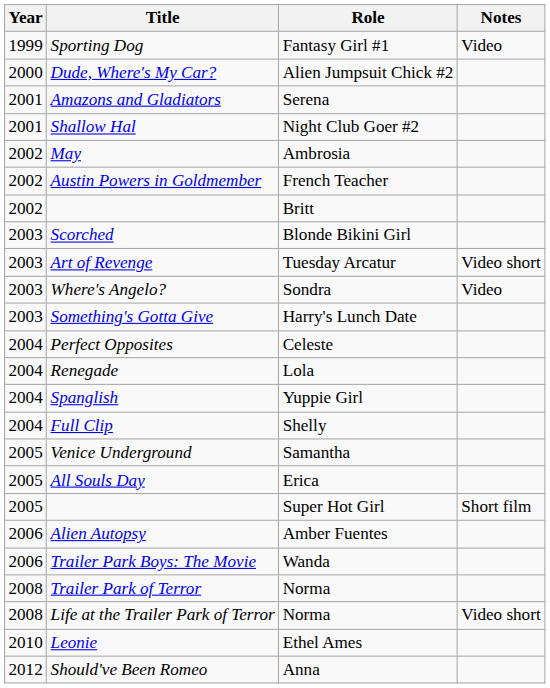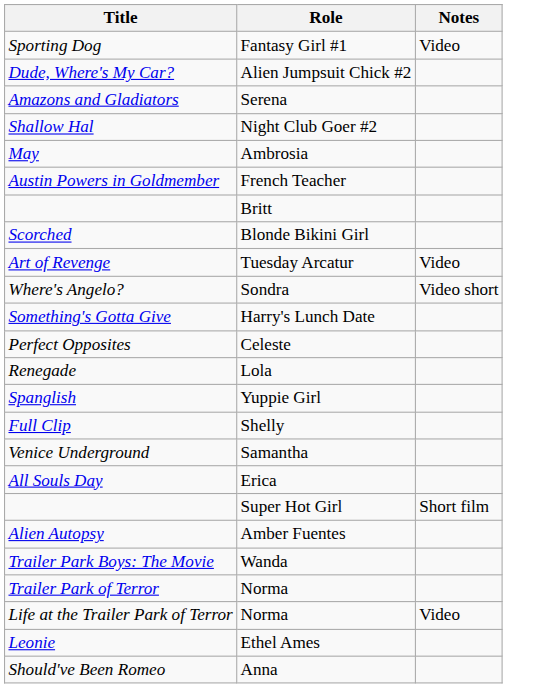- column: Year | 1999 | 2000 | 2001 | 2001 | 2002 | 2002 | 2002 | 2003 | 2003 | 2003 | 2003 | 2004 | 2004 | 2004 | 2004 | 2005 | 2005 | 2005 | 2006 | 2006 | 2008 | 2008 | 2010 | 2012
Art of Revenge | Notes: Video short -> Video
Where's Angelo? | Notes: Video -> Video short
Life at the Trailer Park of Terror | Notes: Video short -> Video
